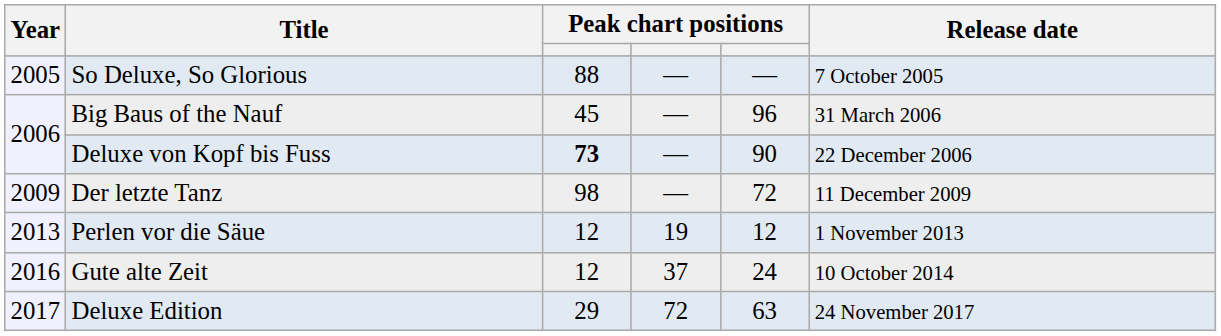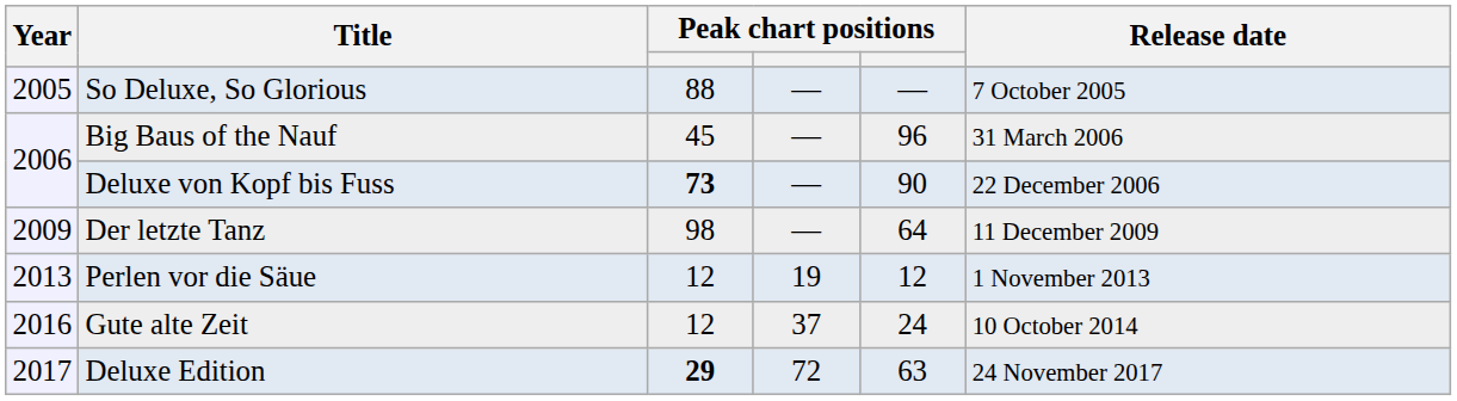Der letzte Tanz | column 5: 72 -> 64
Deluxe Edition | column 3: normal -> bold
